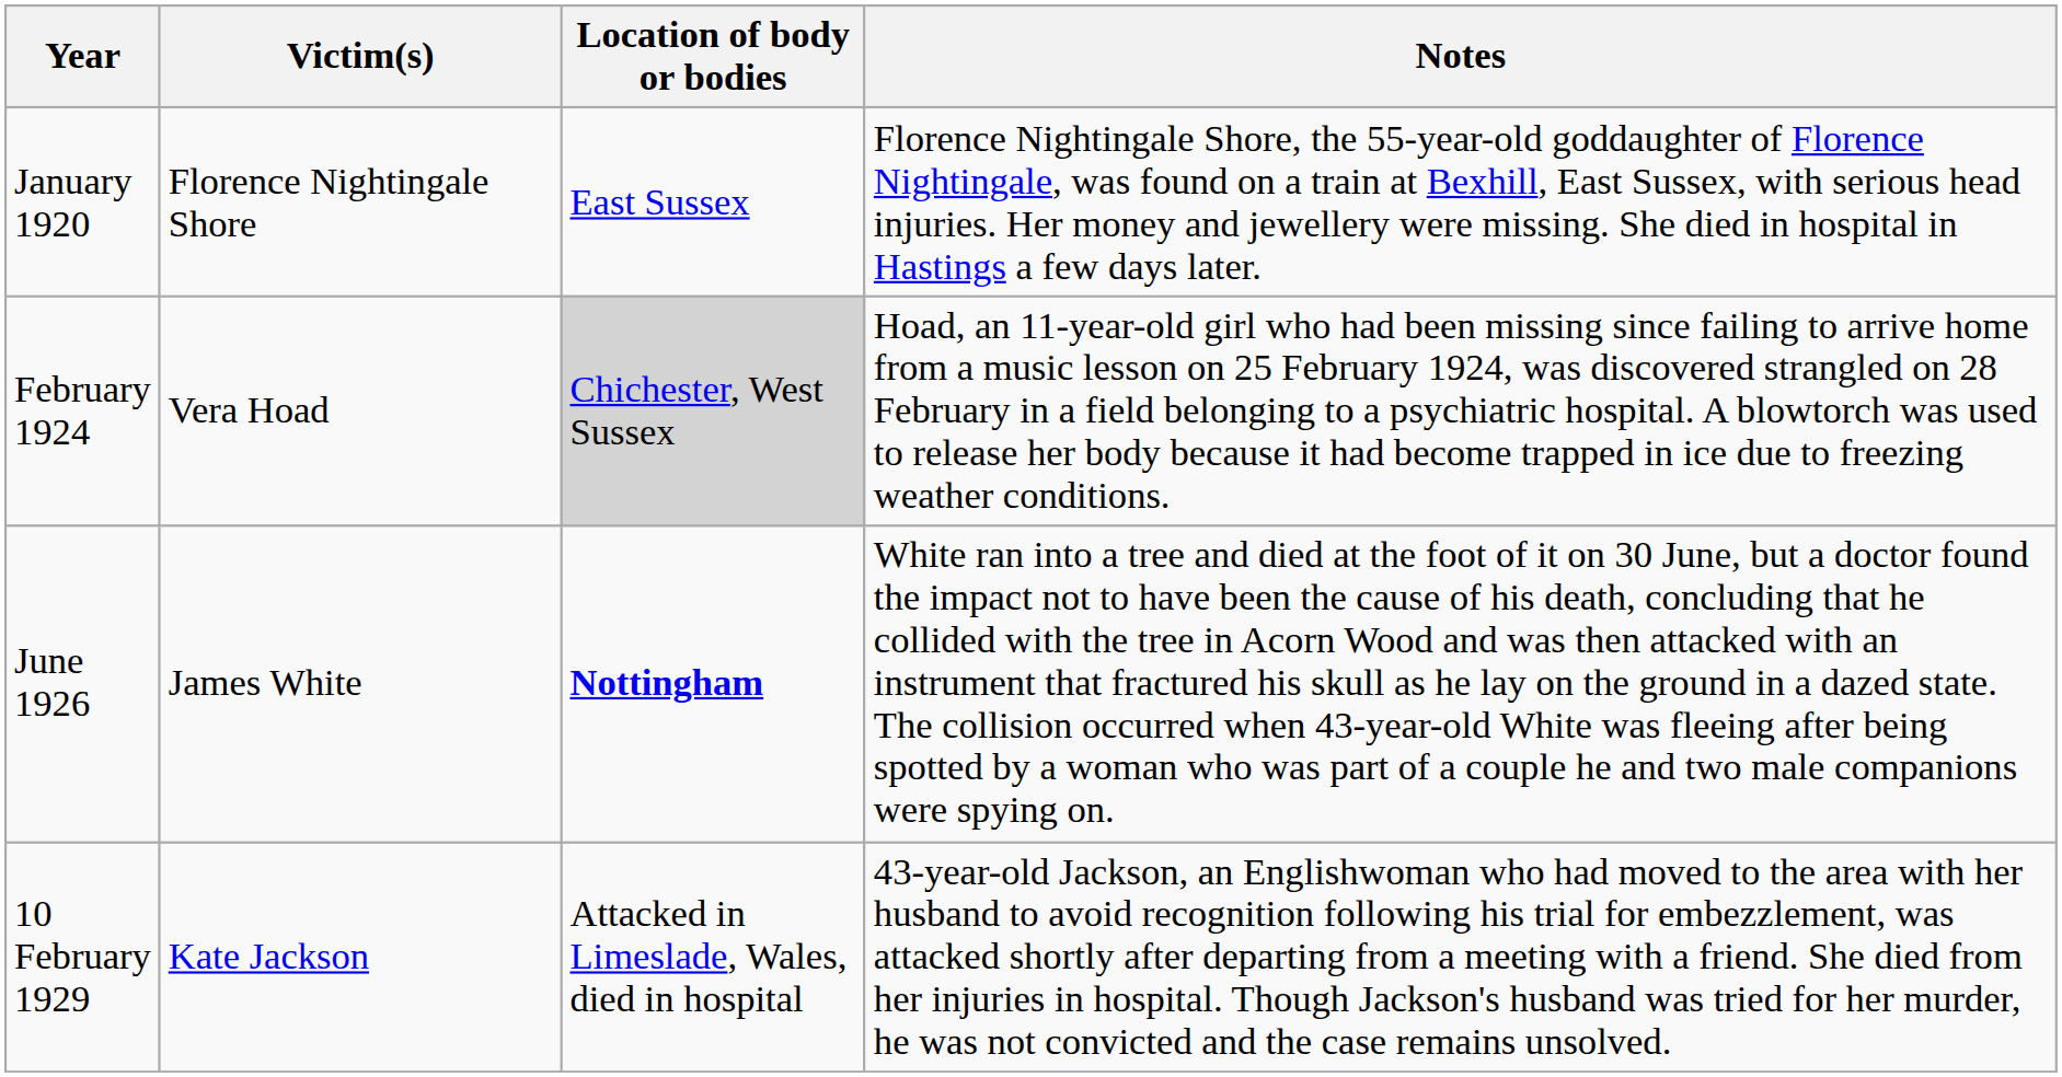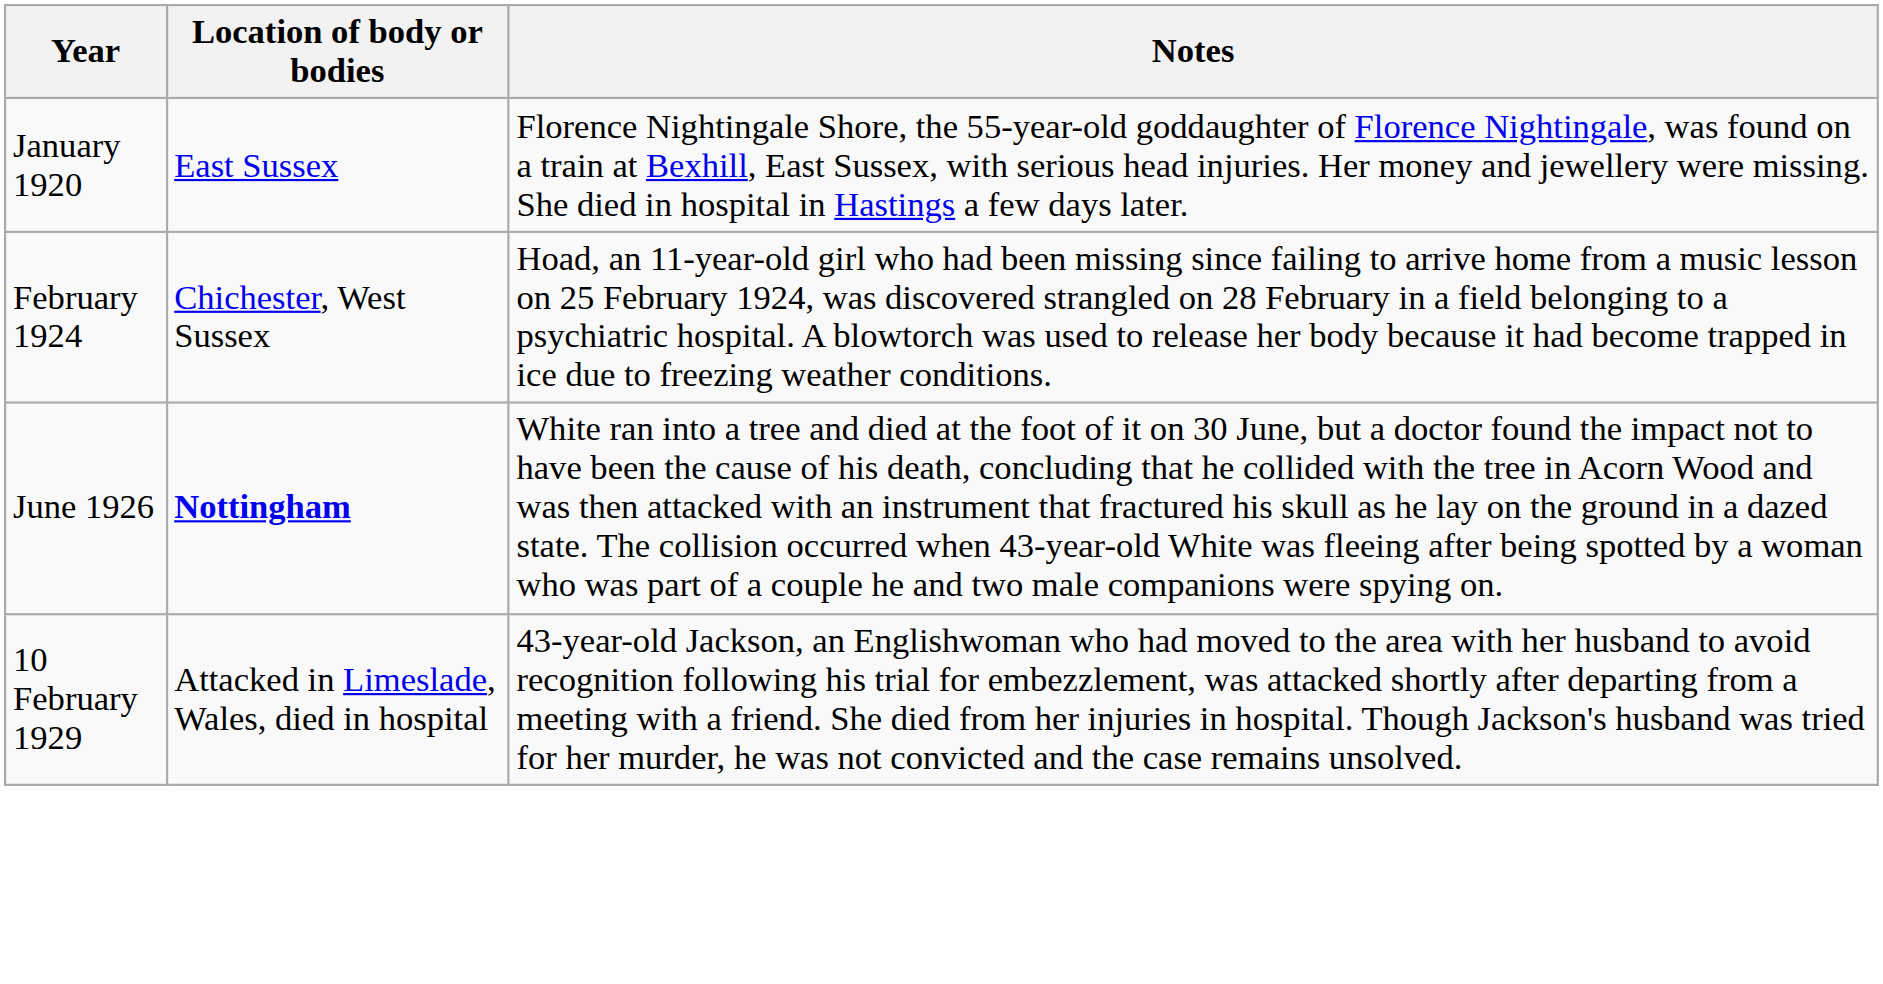- column: Victim(s) | Florence Nightingale Shore | Vera Hoad | James White | Kate Jackson
February 1924 | Location of body or bodies: lightgrey background -> no background
